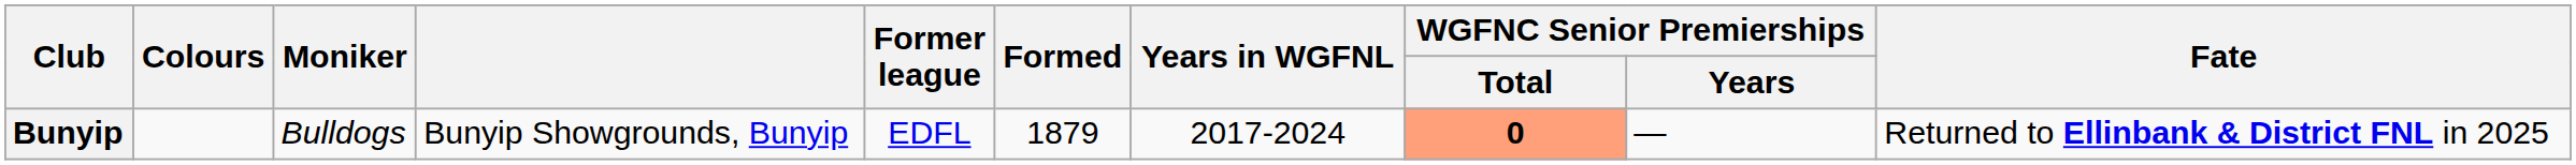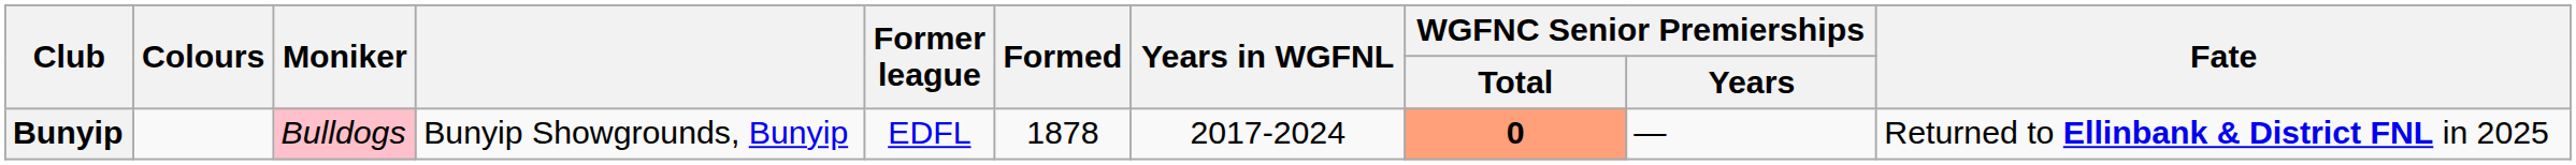Bunyip | Moniker: no background -> pink background
Bunyip | Formed: 1879 -> 1878
